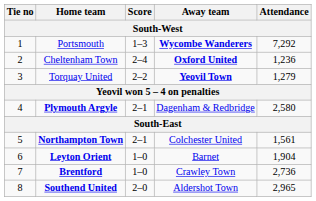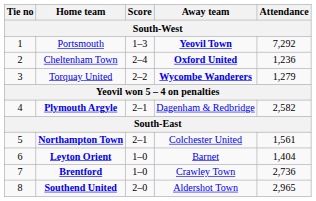Portsmouth | Away team: Wycombe Wanderers -> Yeovil Town
Torquay United | Away team: Yeovil Town -> Wycombe Wanderers
Plymouth Argyle | Attendance: 2,580 -> 2,582
Leyton Orient | Attendance: 1,904 -> 1,404
